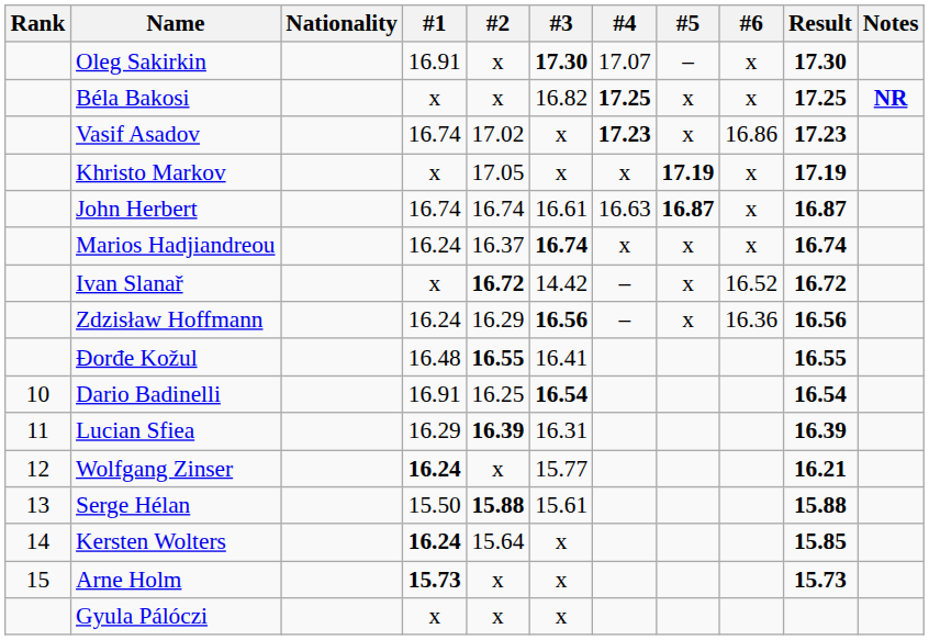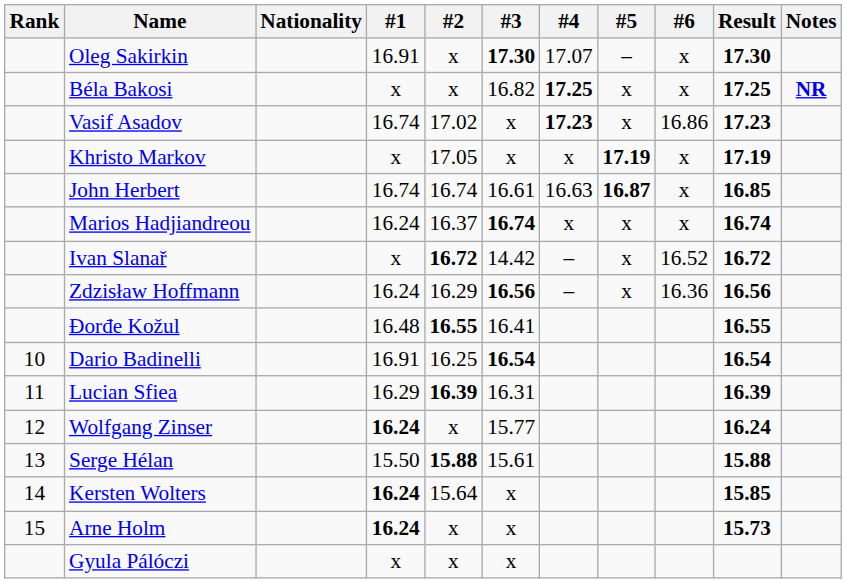John Herbert | Result: 16.87 -> 16.85
Wolfgang Zinser | Result: 16.21 -> 16.24
Arne Holm | #1: 15.73 -> 16.24
